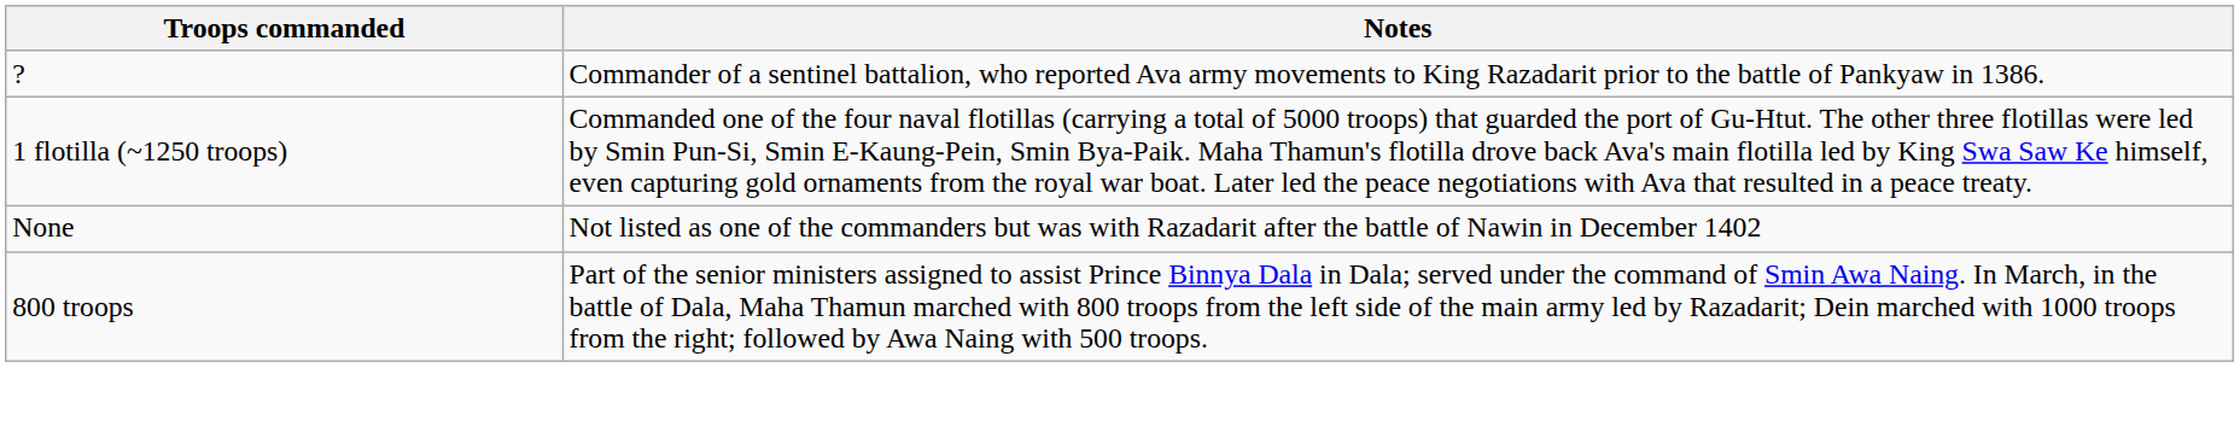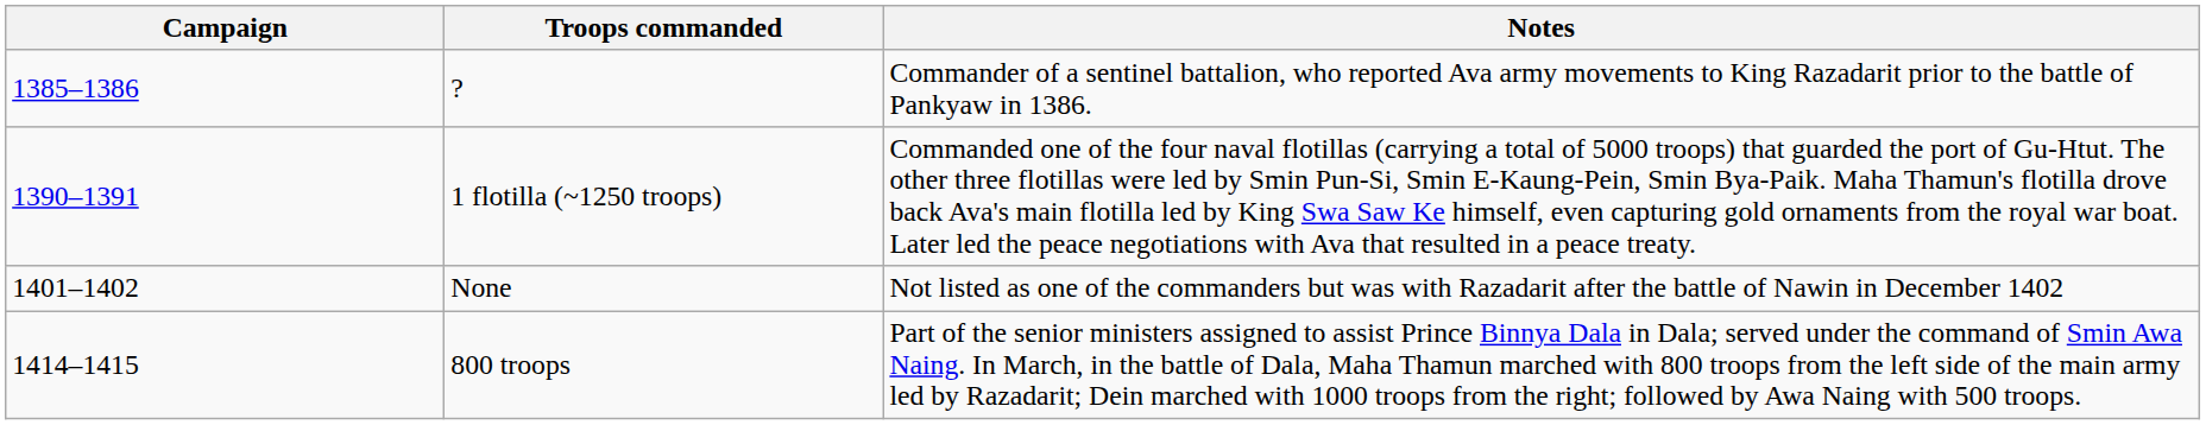+ column: Campaign | 1385–1386 | 1390–1391 | 1401–1402 | 1414–1415
